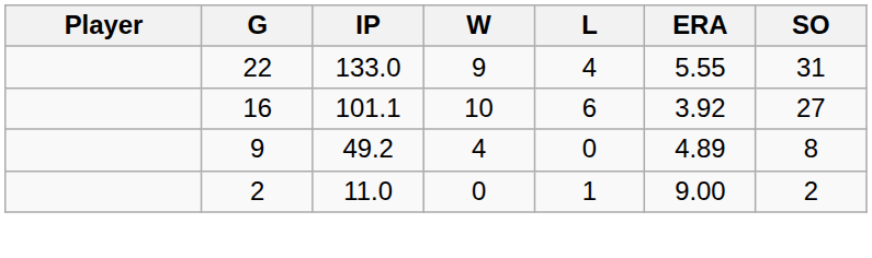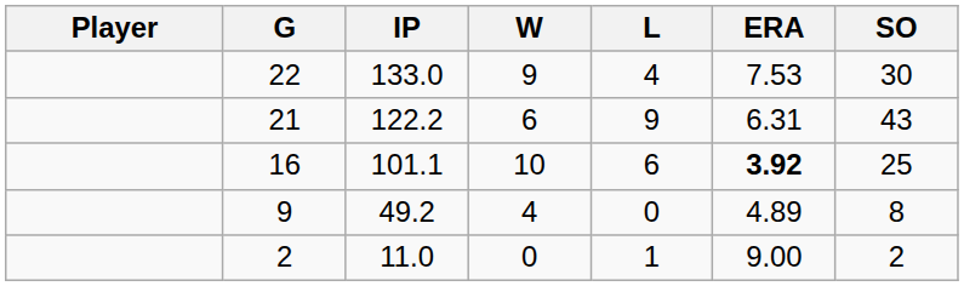22 | ERA: 5.55 -> 7.53
22 | SO: 31 -> 30
+ row: 21 | 122.2 | 6 | 9 | 6.31 | 43
16 | ERA: normal -> bold
16 | SO: 27 -> 25
